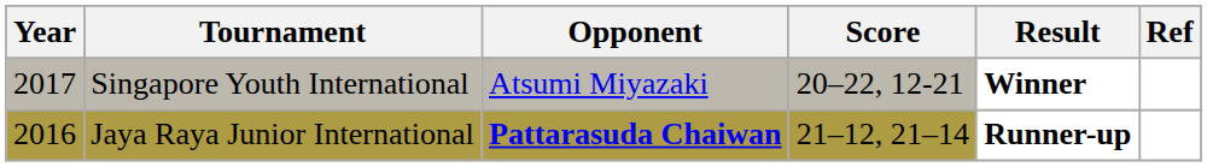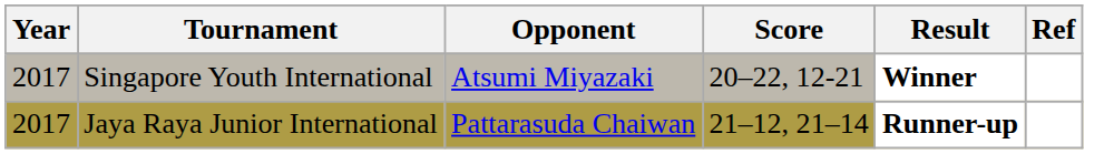Jaya Raya Junior International | Year: 2016 -> 2017
Jaya Raya Junior International | Opponent: bold -> normal
